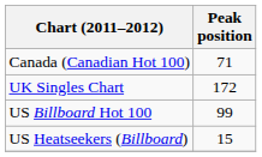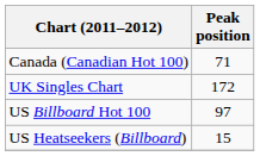US Billboard Hot 100 | Peak position: 99 -> 97
